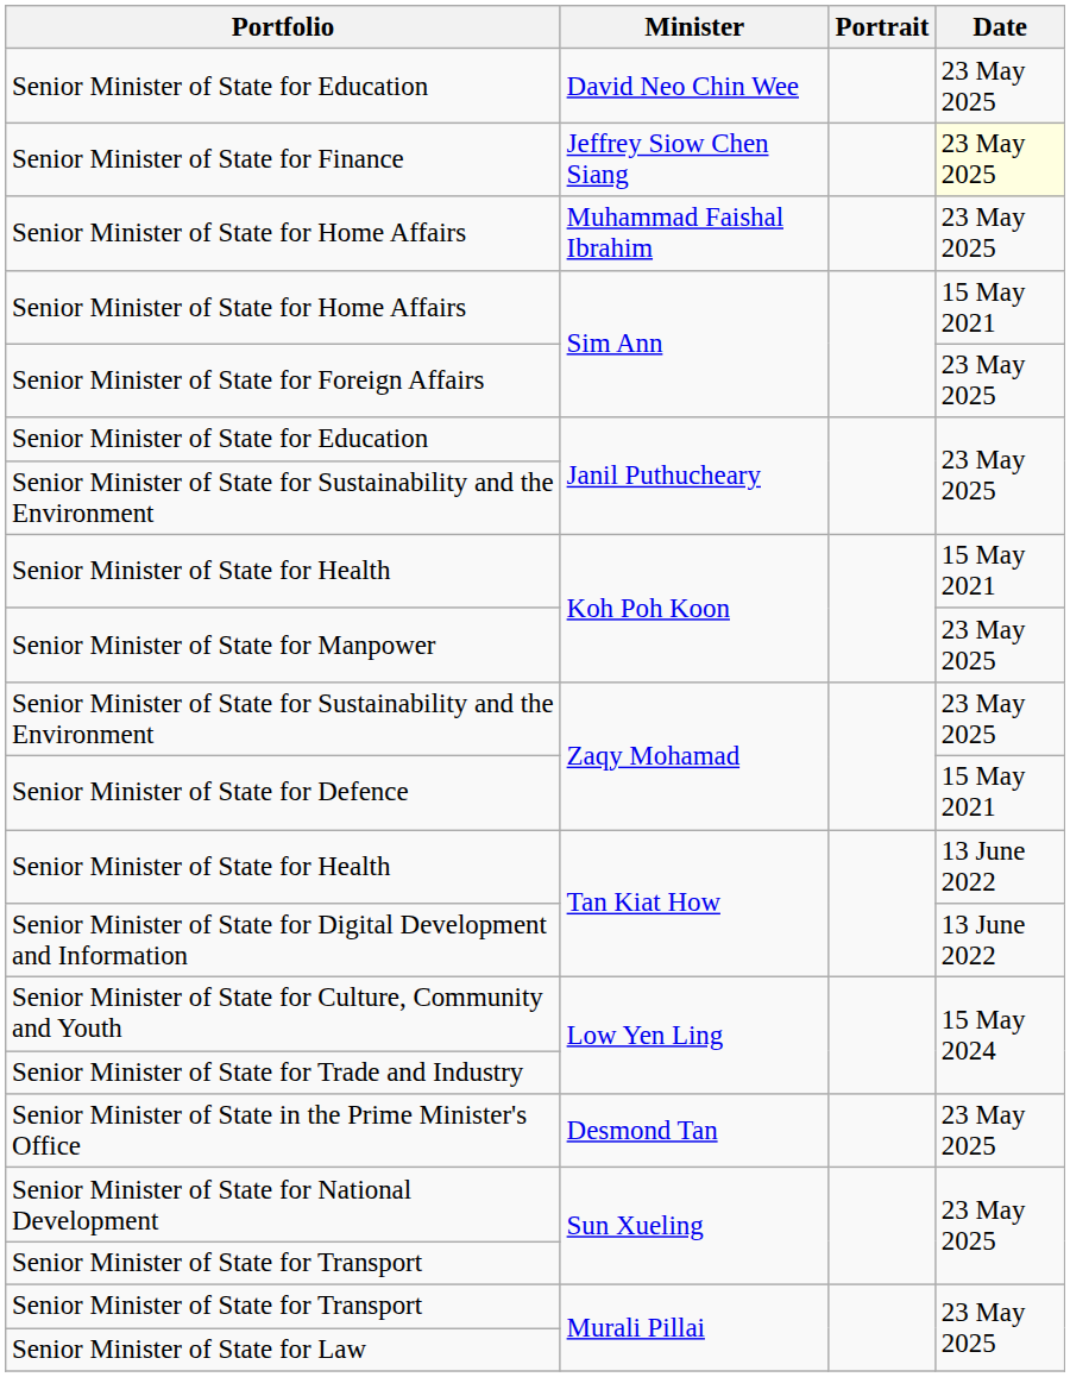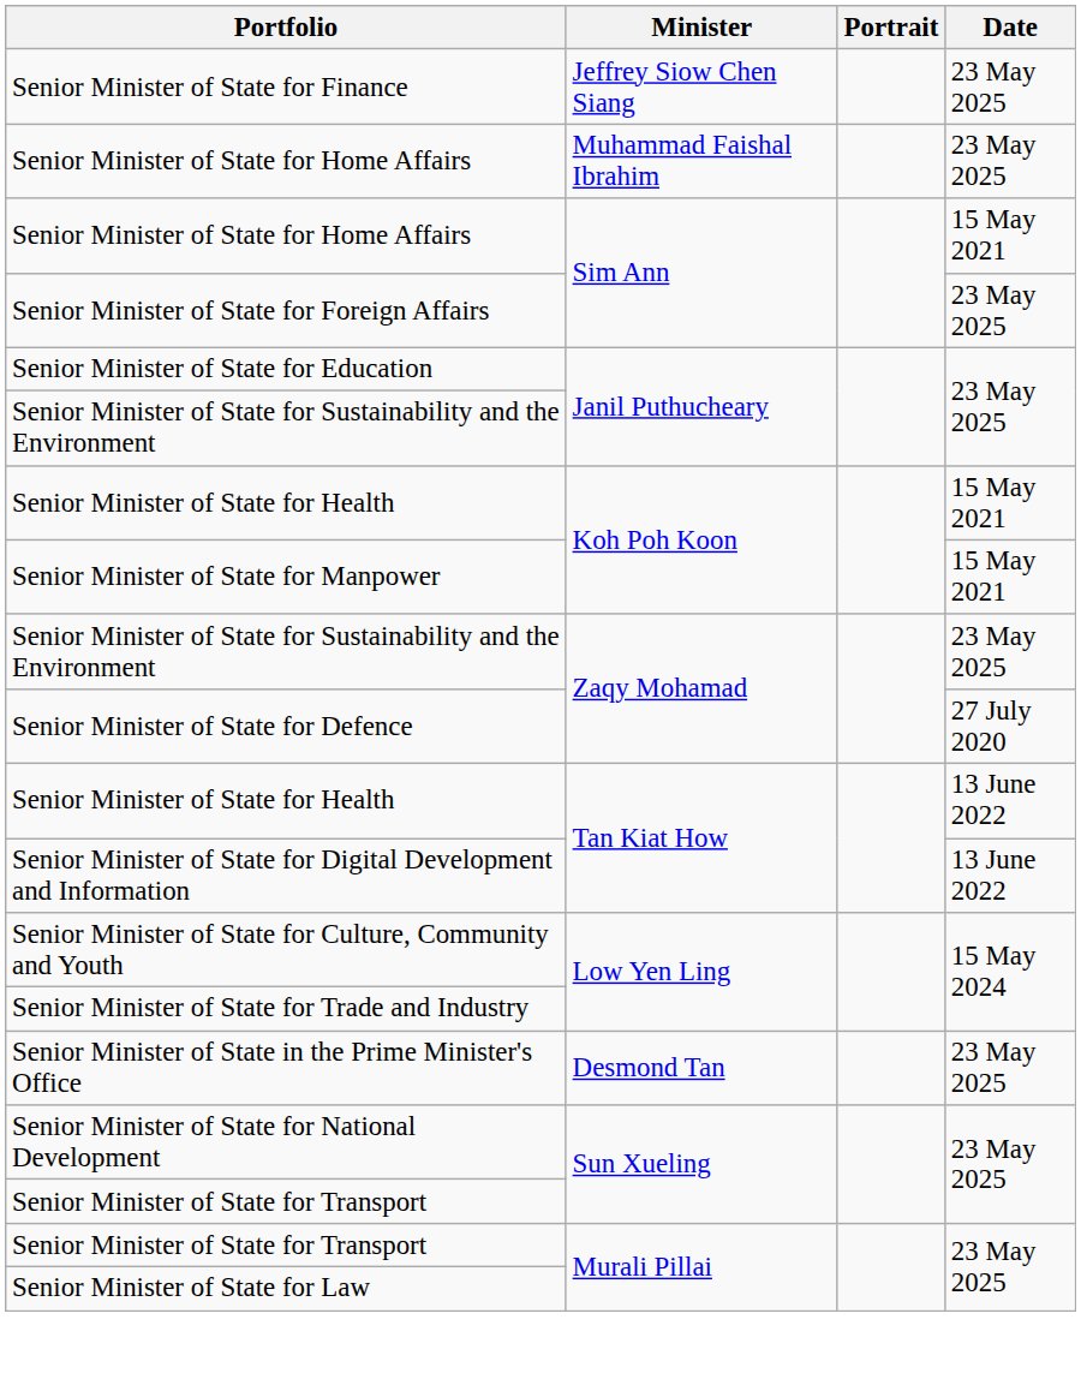- row: Senior Minister of State for Education | David Neo Chin Wee | 23 May 2025
Senior Minister of State for Finance | Date: lightyellow background -> no background
Senior Minister of State for Manpower | Date: 23 May 2025 -> 15 May 2021
Senior Minister of State for Defence | Date: 15 May 2021 -> 27 July 2020
